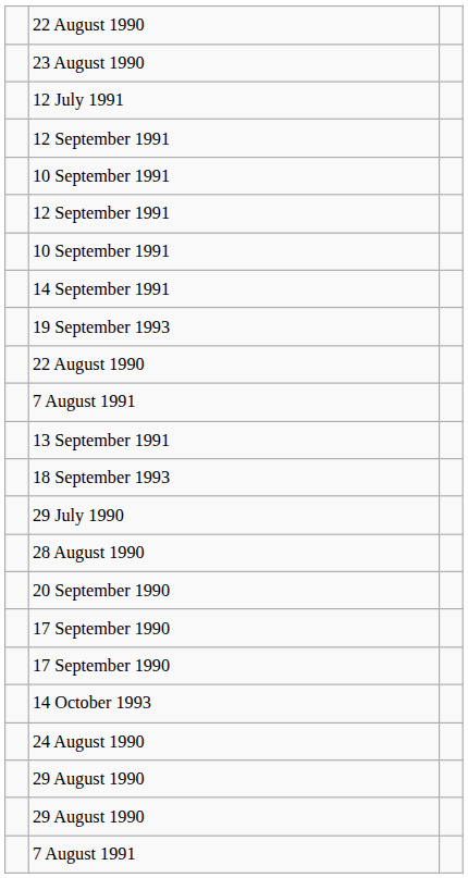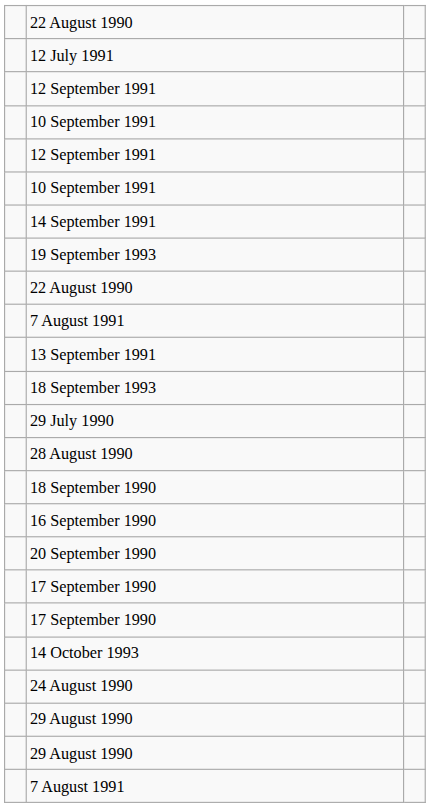- row: 23 August 1990
+ row: 18 September 1990
+ row: 16 September 1990
